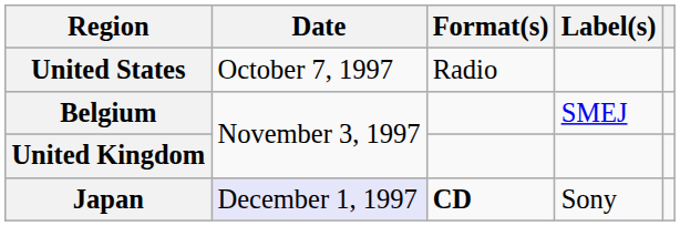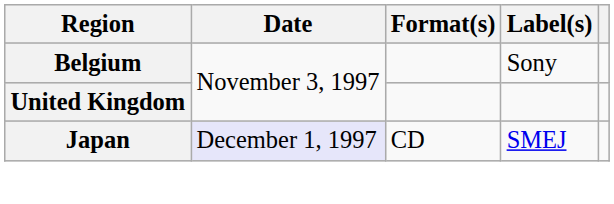- row: United States | October 7, 1997 | Radio
Belgium | Label(s): SMEJ -> Sony
Japan | Format(s): bold -> normal
Japan | Label(s): Sony -> SMEJ
